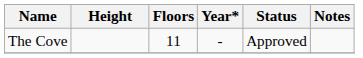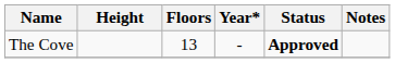The Cove | Floors: 11 -> 13
The Cove | Status: normal -> bold
